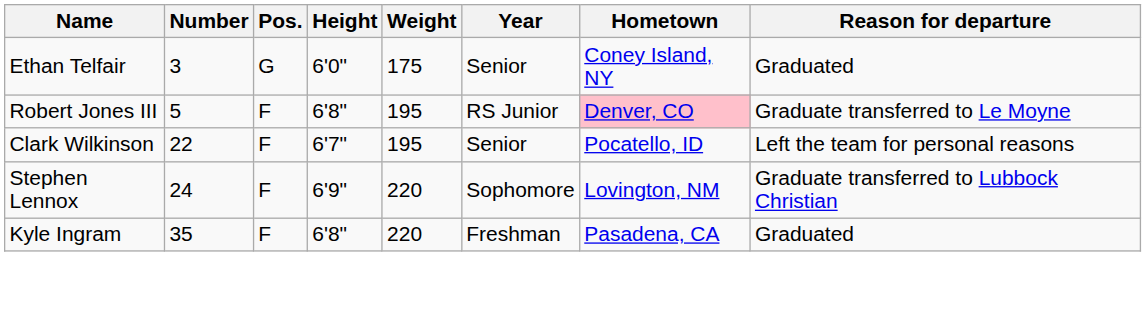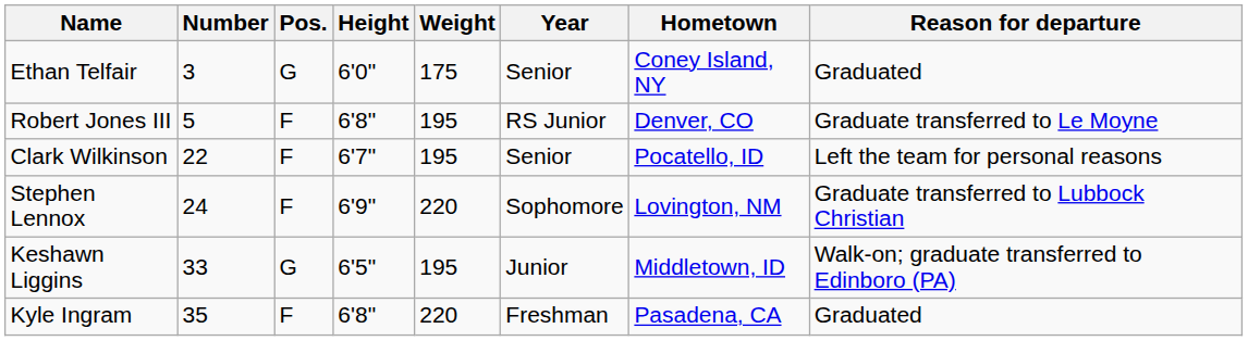Robert Jones III | Hometown: pink background -> no background
+ row: Keshawn Liggins | 33 | G | 6'5" | 195 | Junior | Middletown, ID | Walk-on; graduate transferred to Edinboro (PA)
